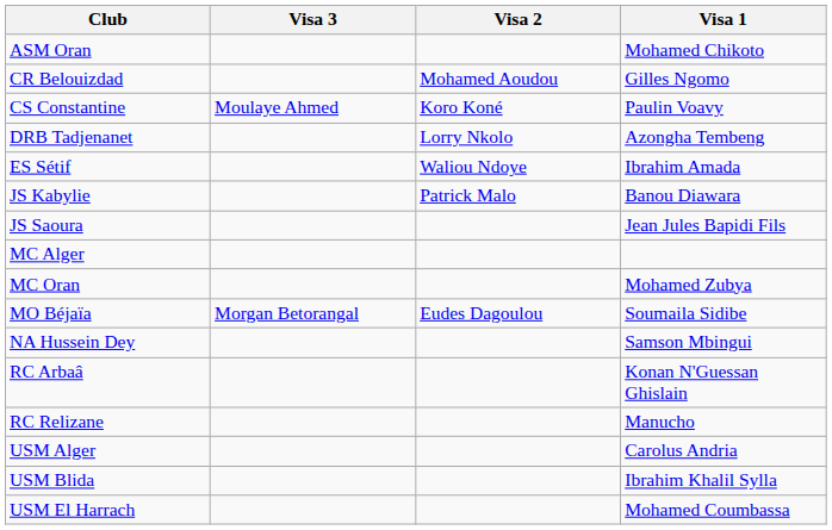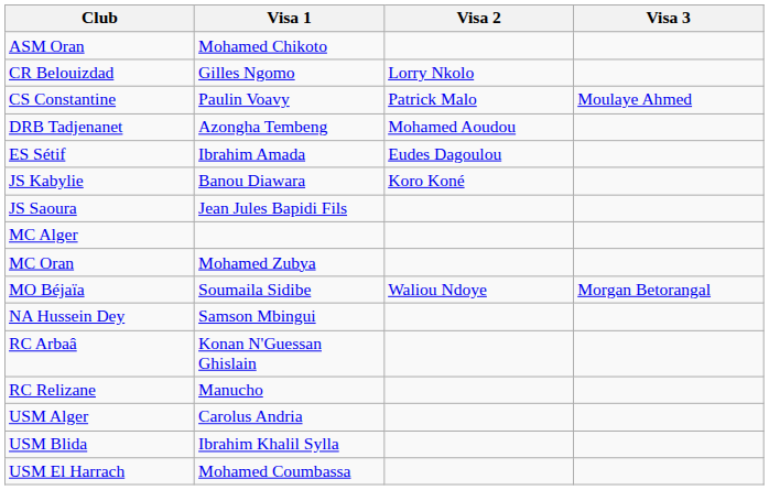columns swapped: Visa 1 <-> Visa 3
CR Belouizdad | Visa 2: Mohamed Aoudou -> Lorry Nkolo
CS Constantine | Visa 2: Koro Koné -> Patrick Malo
DRB Tadjenanet | Visa 2: Lorry Nkolo -> Mohamed Aoudou
ES Sétif | Visa 2: Waliou Ndoye -> Eudes Dagoulou
JS Kabylie | Visa 2: Patrick Malo -> Koro Koné
MO Béjaïa | Visa 2: Eudes Dagoulou -> Waliou Ndoye
